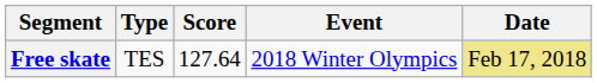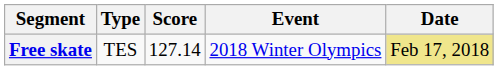Free skate | Score: 127.64 -> 127.14
